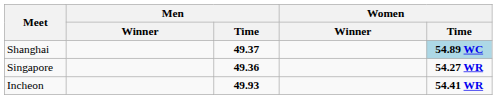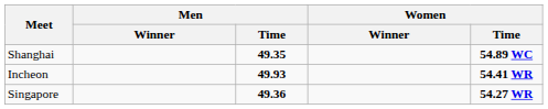Shanghai | Men / Time: 49.37 -> 49.35
Shanghai | Women / Time: lightblue background -> no background
rows swapped: Incheon <-> Singapore
